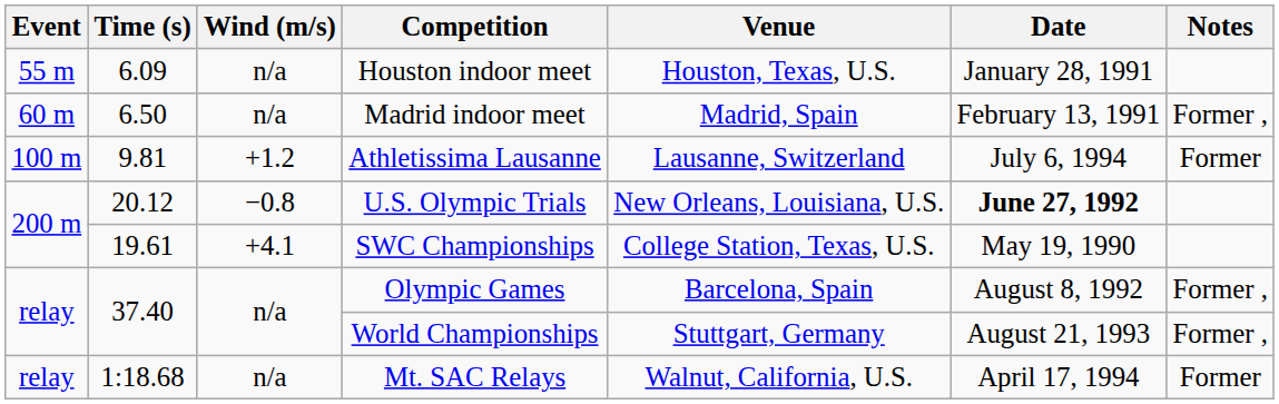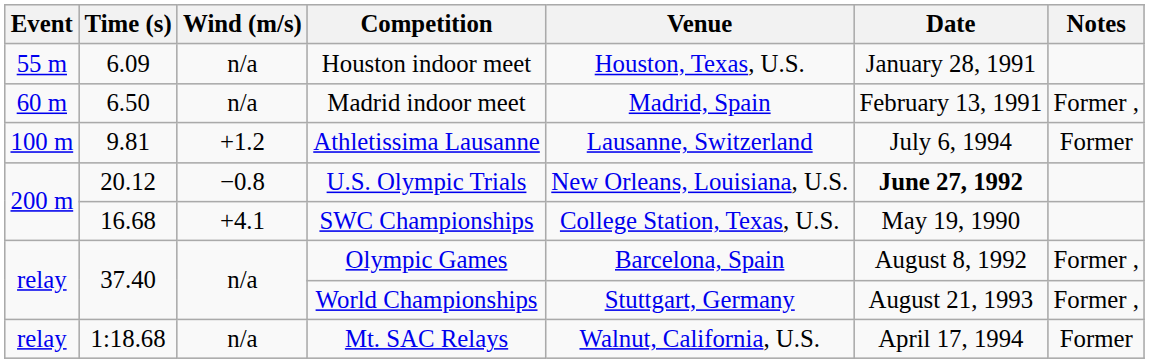SWC Championships | Time (s): 19.61 -> 16.68
